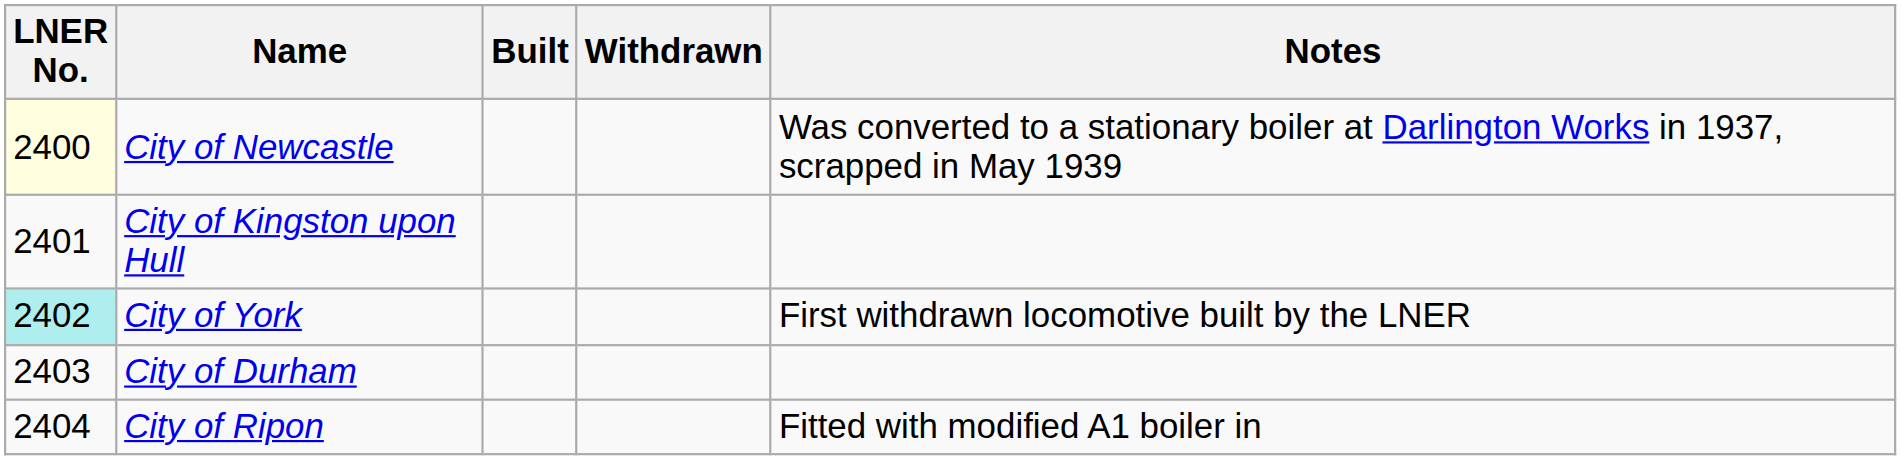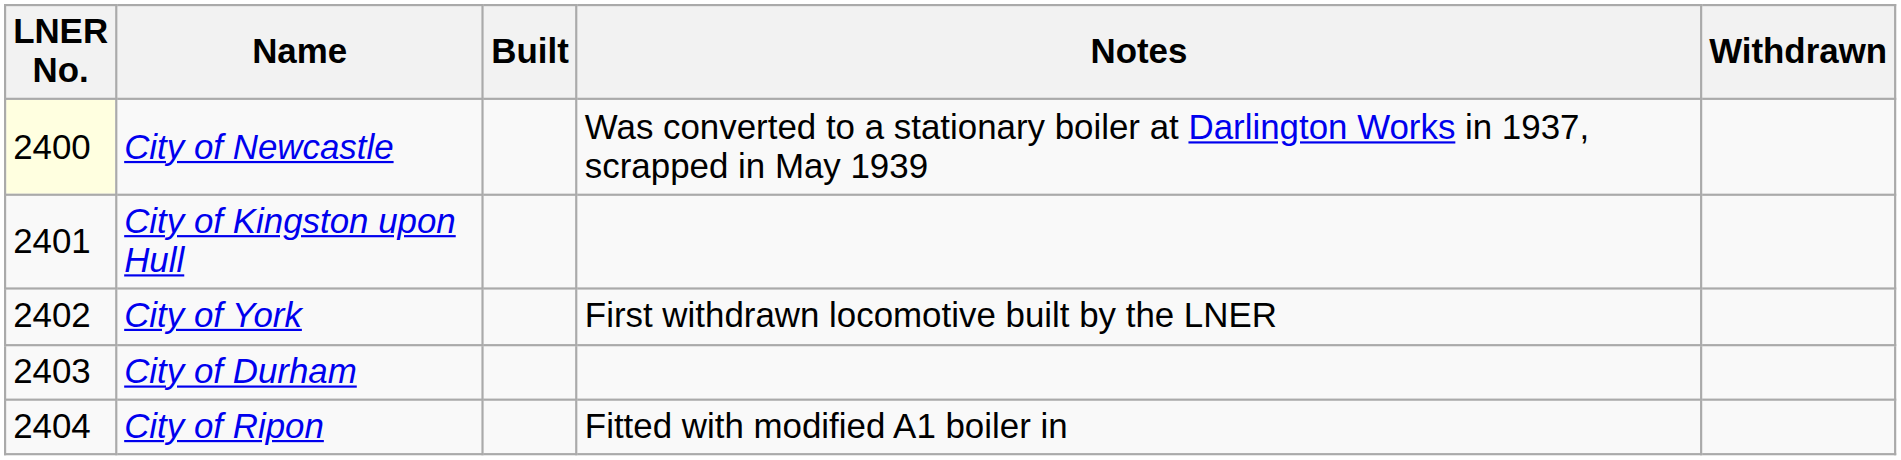columns swapped: Withdrawn <-> Notes
City of York | LNER No.: paleturquoise background -> no background
